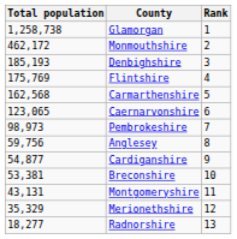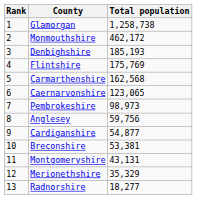columns swapped: Rank <-> Total population
